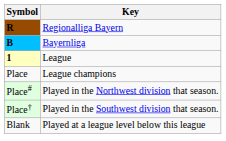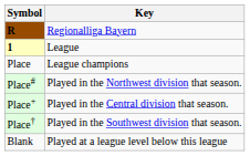- row: B | Bayernliga
+ row: Place+ | Played in the Central division that season.
